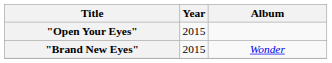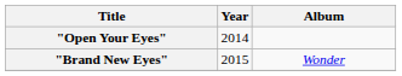"Open Your Eyes" | Year: 2015 -> 2014
